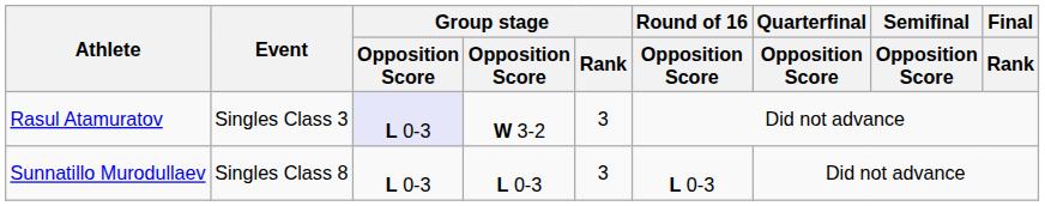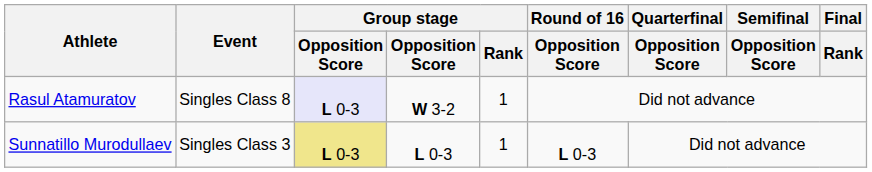Rasul Atamuratov | Event: Singles Class 3 -> Singles Class 8
Rasul Atamuratov | Group stage / Rank: 3 -> 1
Sunnatillo Murodullaev | Event: Singles Class 8 -> Singles Class 3
Sunnatillo Murodullaev | column 3: no background -> khaki background
Sunnatillo Murodullaev | Group stage / Rank: 3 -> 1
